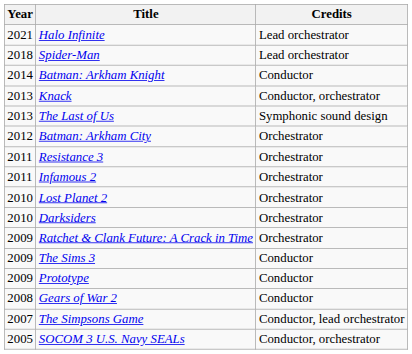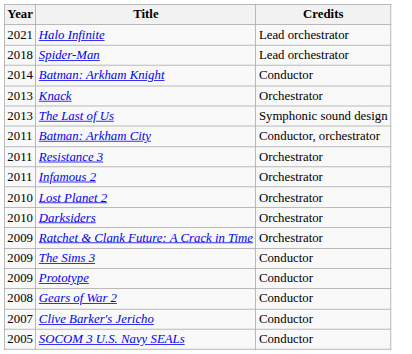Knack | Credits: Conductor, orchestrator -> Orchestrator
Batman: Arkham City | Year: 2012 -> 2011
Batman: Arkham City | Credits: Orchestrator -> Conductor, orchestrator
- row: 2007 | The Simpsons Game | Conductor, lead orchestrator
+ row: 2007 | Clive Barker's Jericho | Conductor
SOCOM 3 U.S. Navy SEALs | Credits: Conductor, orchestrator -> Conductor
